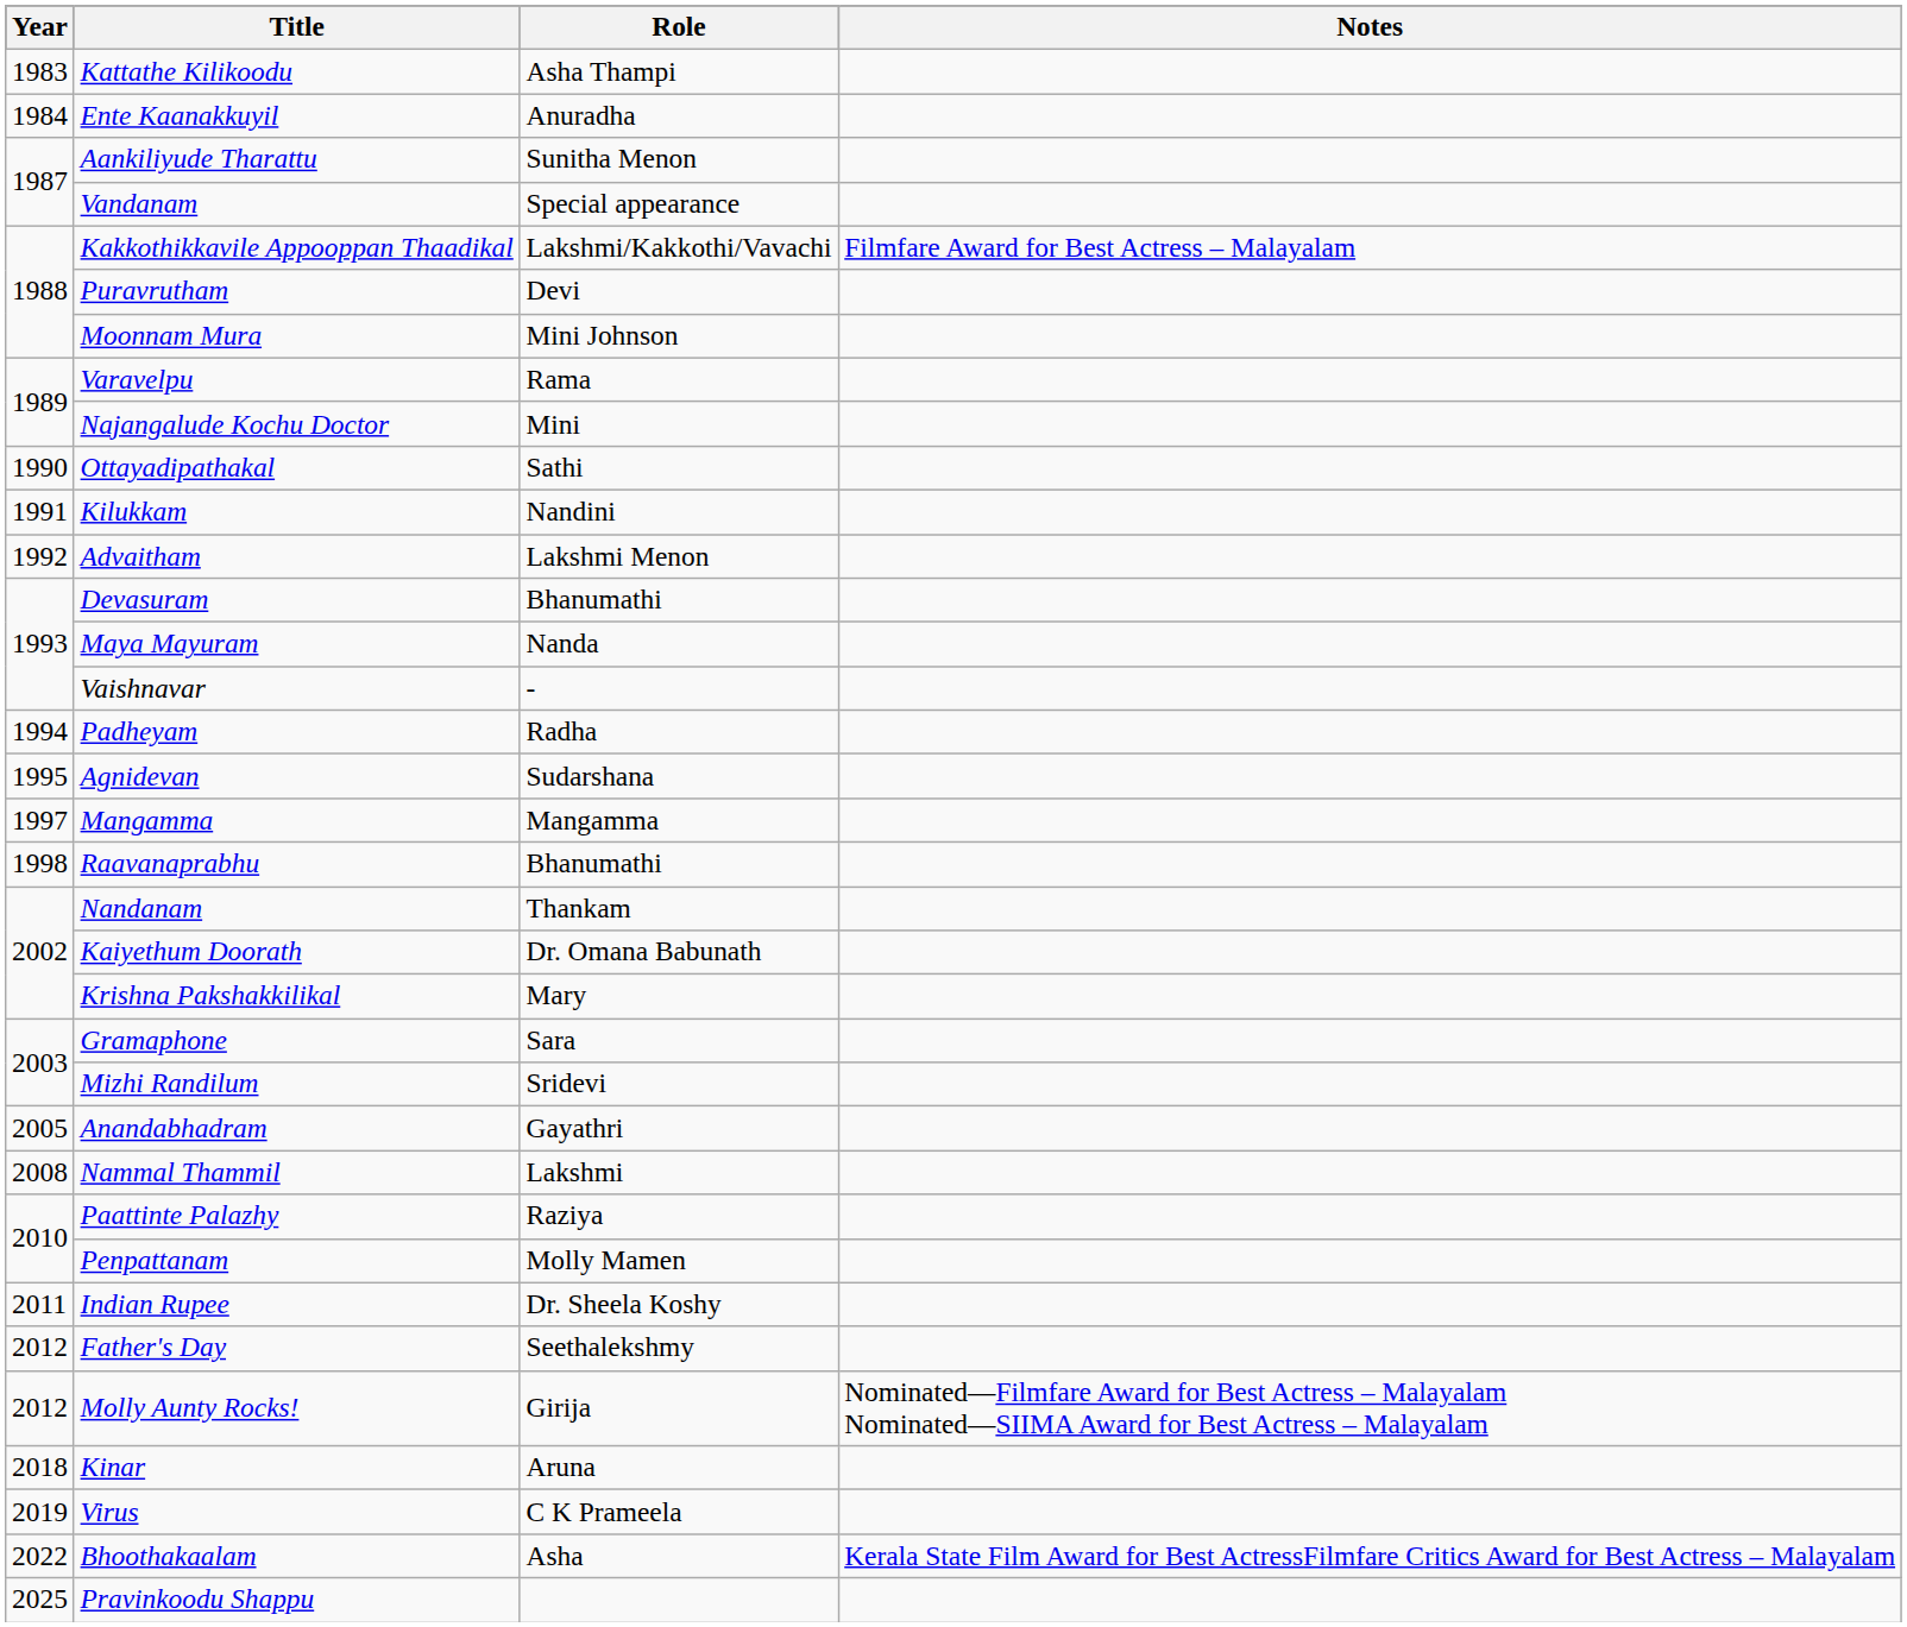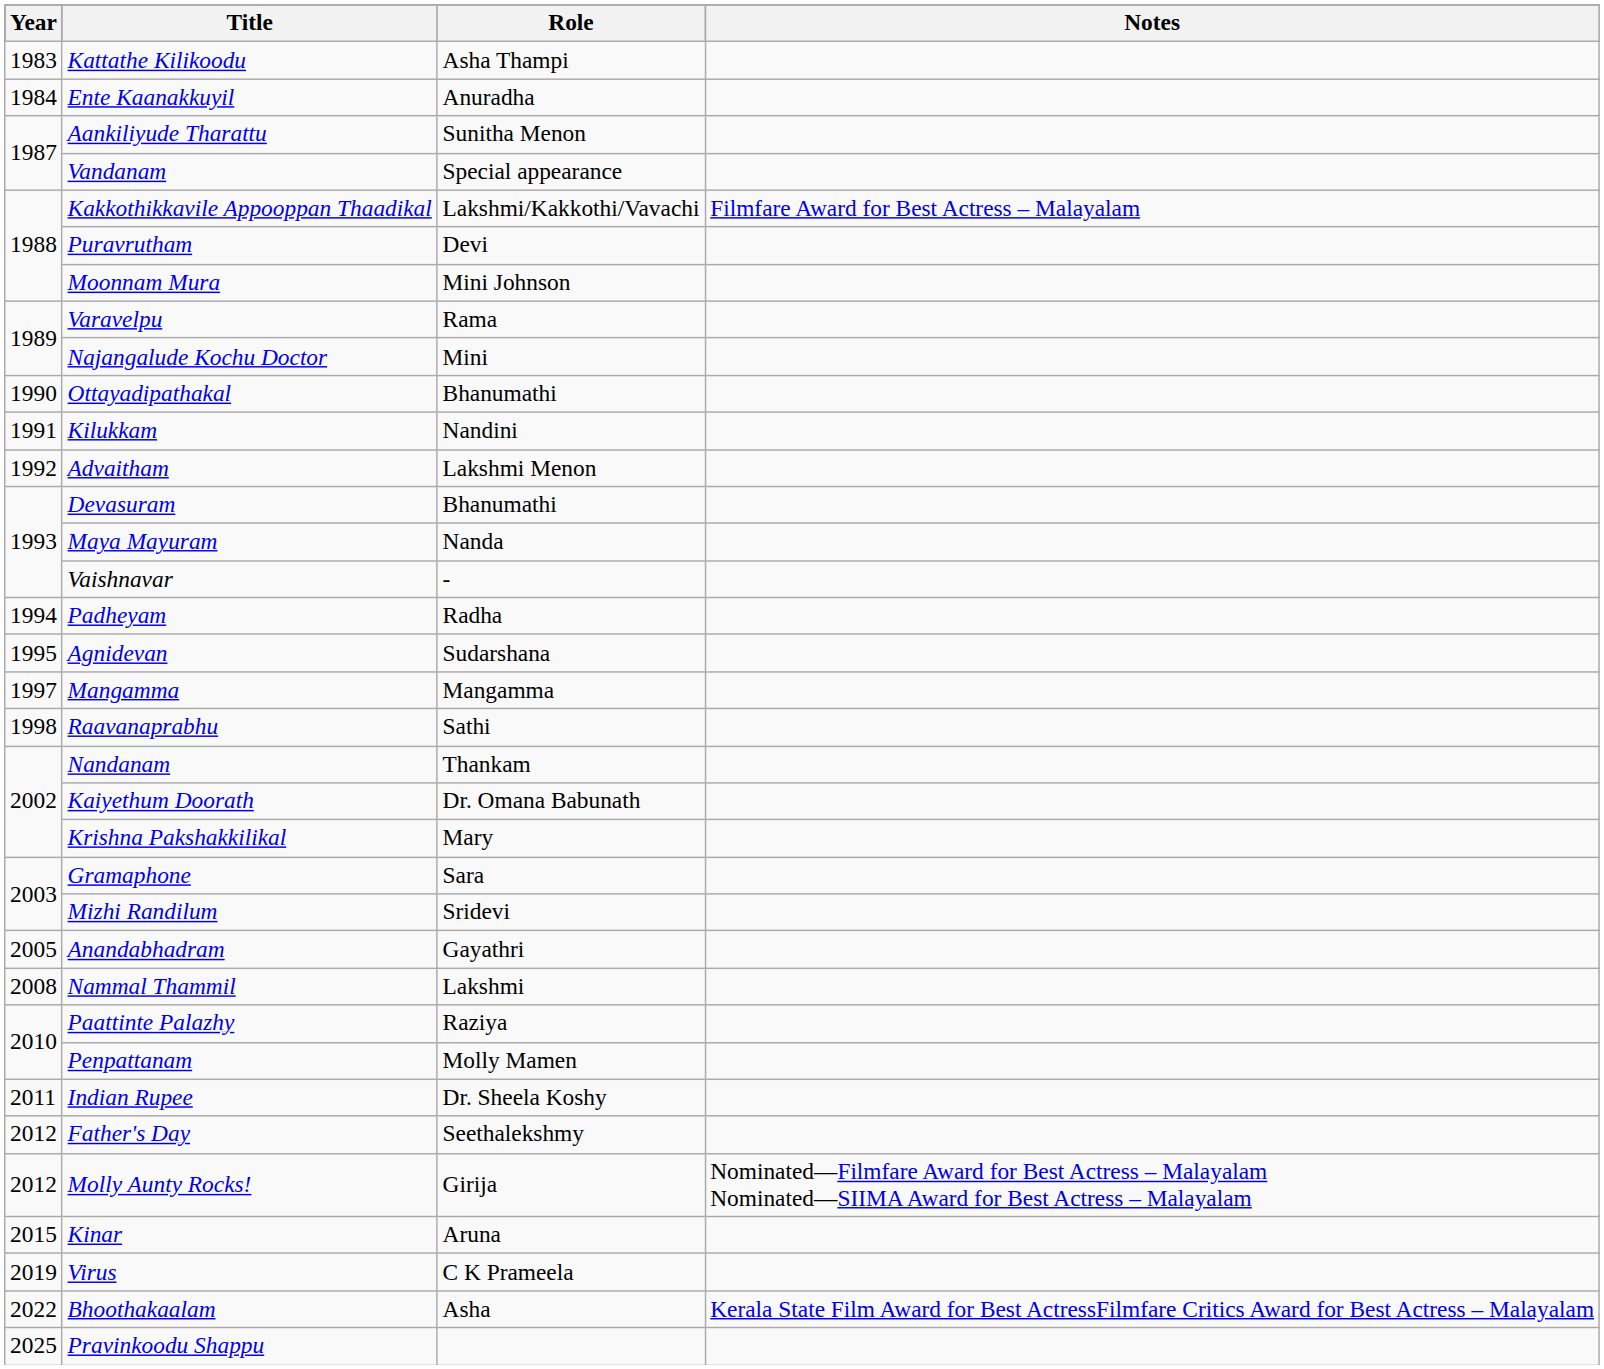Ottayadipathakal | Role: Sathi -> Bhanumathi
Raavanaprabhu | Role: Bhanumathi -> Sathi
Kinar | Year: 2018 -> 2015
